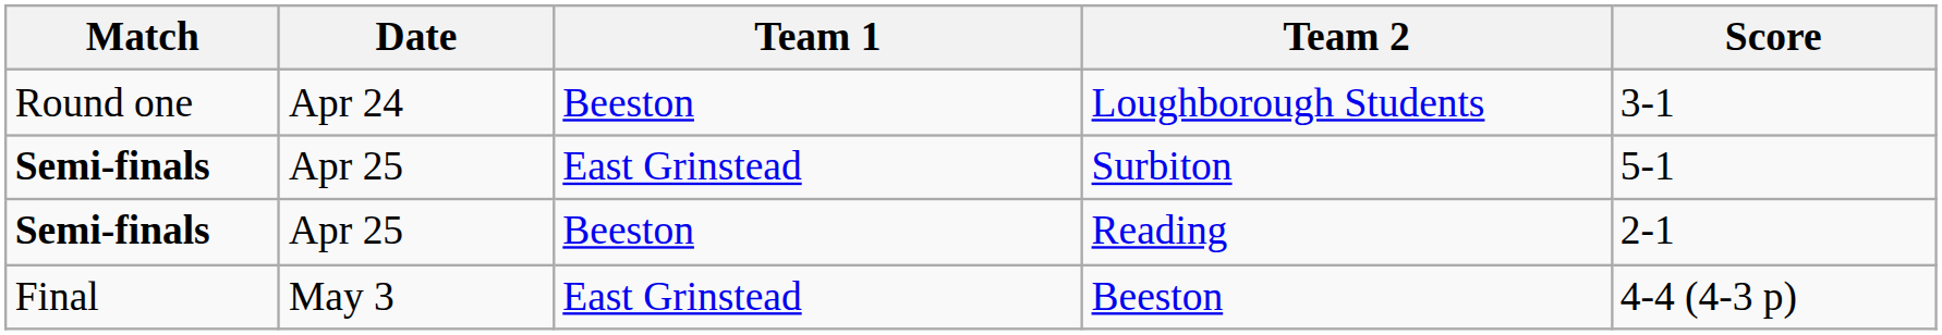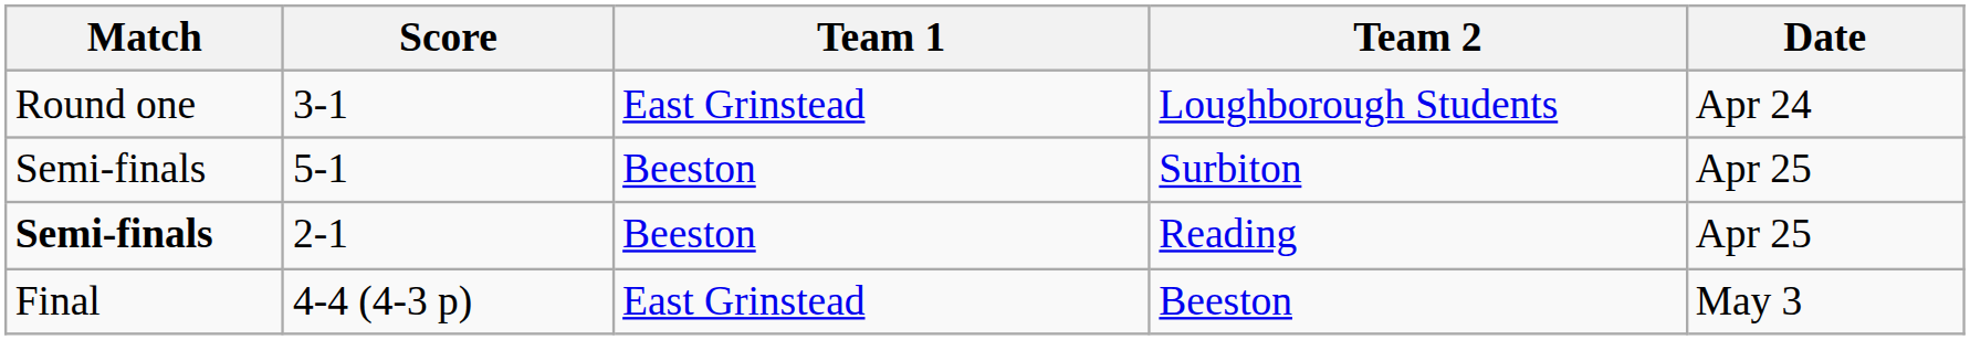columns swapped: Date <-> Score
Loughborough Students | Team 1: Beeston -> East Grinstead
Surbiton | Match: bold -> normal
Surbiton | Team 1: East Grinstead -> Beeston
